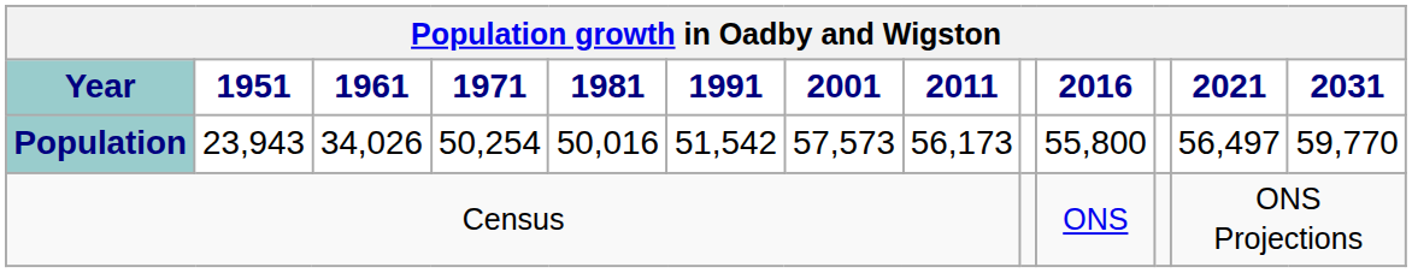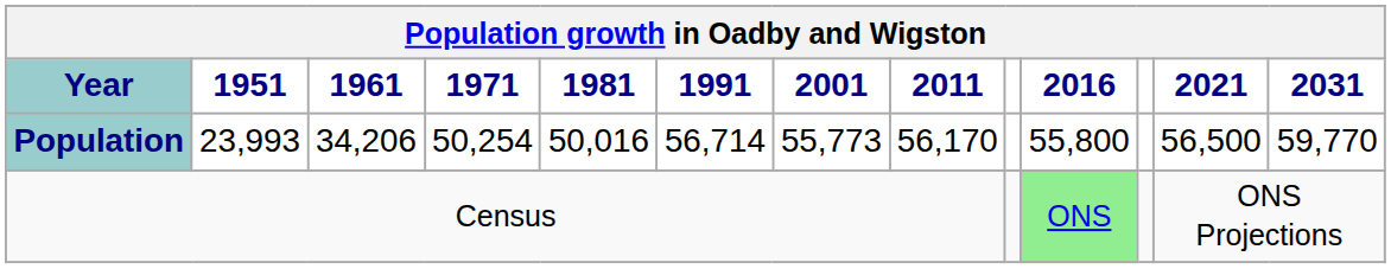Population | 1951: 23,943 -> 23,993
Population | 1961: 34,026 -> 34,206
Population | 1991: 51,542 -> 56,714
Population | 2001: 57,573 -> 55,773
Population | 2011: 56,173 -> 56,170
Population | 2021: 56,497 -> 56,500
Census | 2016: no background -> lightgreen background
